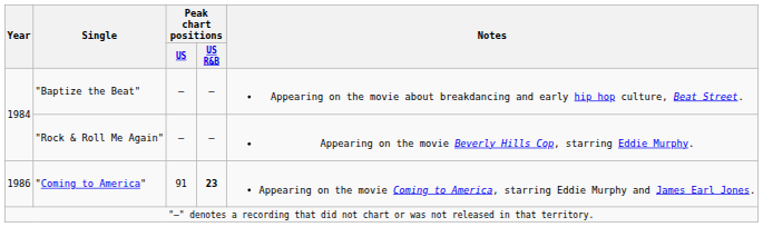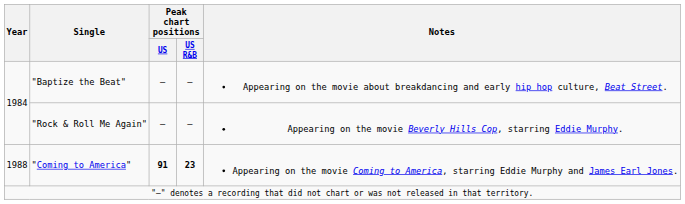"Coming to America" | Year: 1986 -> 1988
"Coming to America" | Peak chart positions / US: normal -> bold
